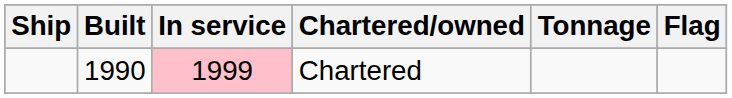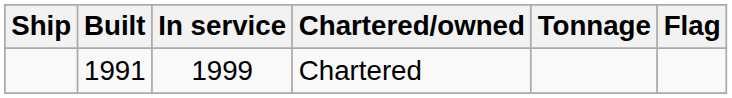Chartered | Built: 1990 -> 1991
Chartered | In service: pink background -> no background
